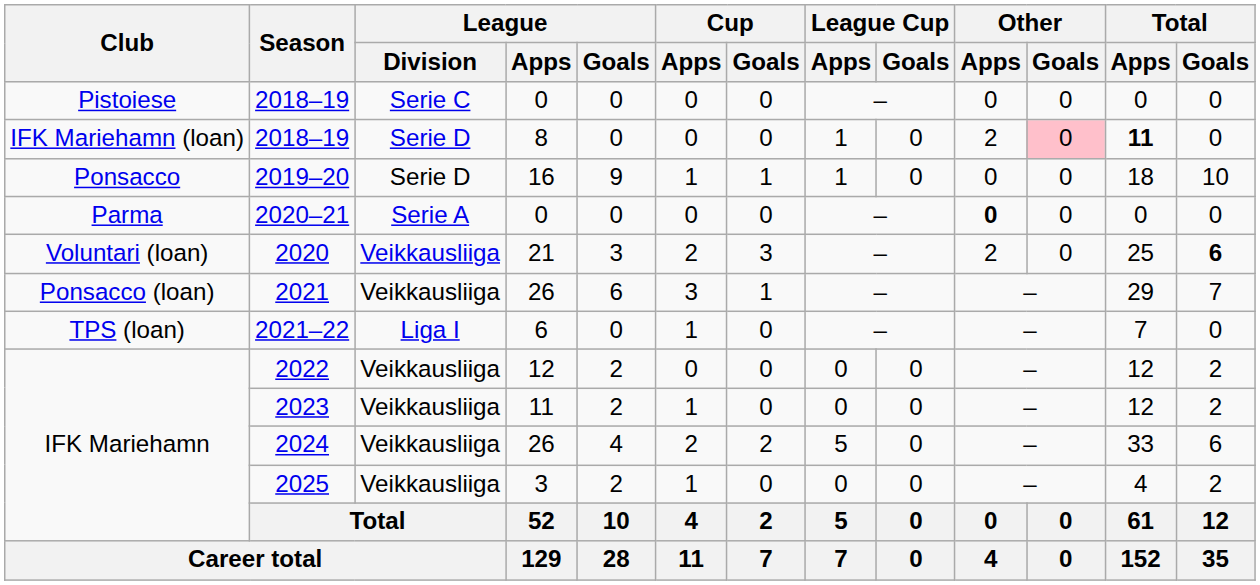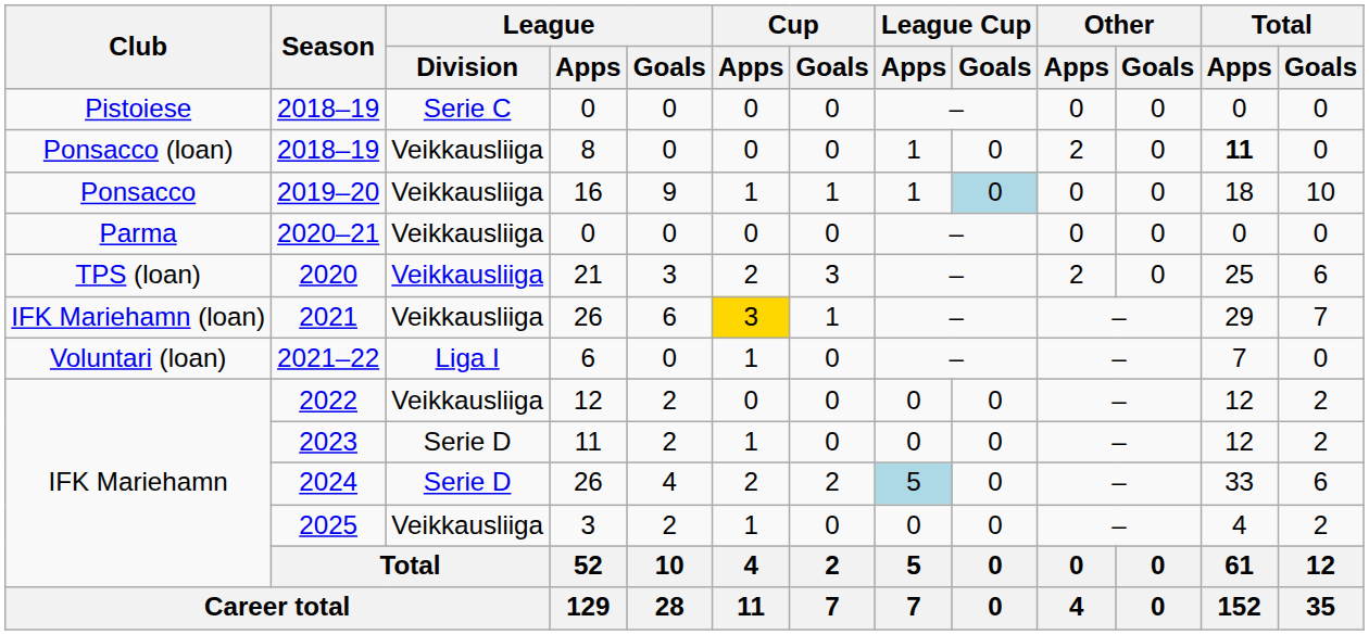2018–19 / 8 | Club: IFK Mariehamn (loan) -> Ponsacco (loan)
2018–19 / 8 | League / Division: Serie D -> Veikkausliiga
2018–19 / 8 | Other / Goals: pink background -> no background
2019–20 | League / Division: Serie D -> Veikkausliiga
2019–20 | League Cup / Goals: no background -> lightblue background
2020–21 | League / Division: Serie A -> Veikkausliiga
2020–21 | Other / Apps: bold -> normal
2020 | Club: Voluntari (loan) -> TPS (loan)
2020 | Total / Goals: bold -> normal
2021 | Club: Ponsacco (loan) -> IFK Mariehamn (loan)
2021 | Cup / Apps: no background -> gold background
2021–22 | Club: TPS (loan) -> Voluntari (loan)
2023 | League / Division: Veikkausliiga -> Serie D
2024 | League / Division: Veikkausliiga -> Serie D
2024 | League Cup / Apps: no background -> lightblue background
